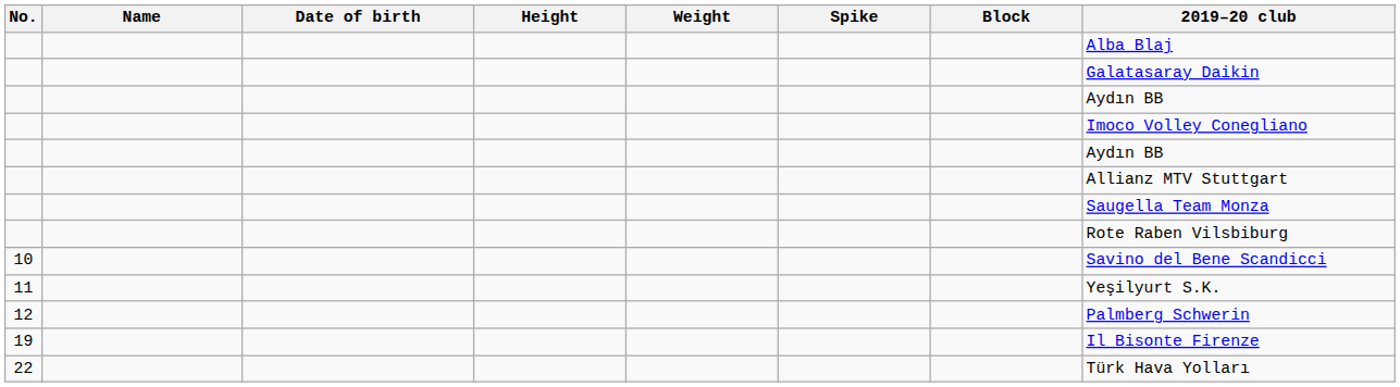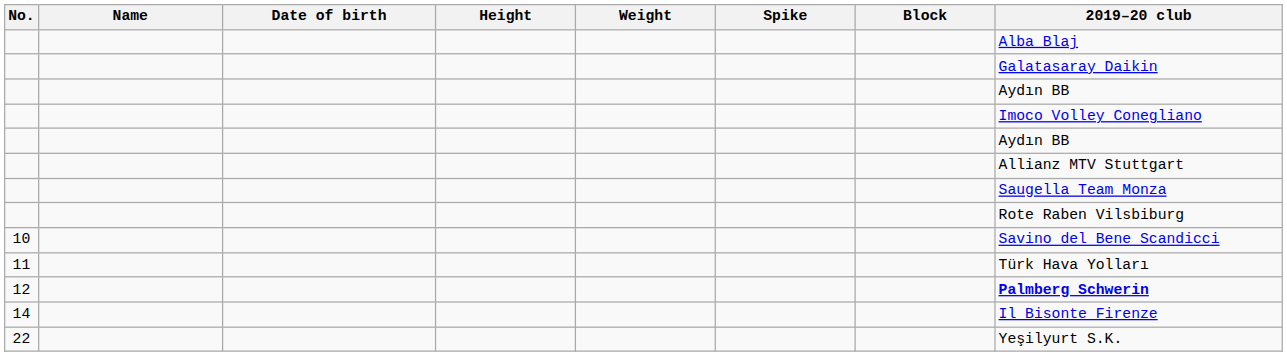11 | 2019–20 club: Yeşilyurt S.K. -> Türk Hava Yolları
12 | 2019–20 club: normal -> bold
+ row: 14 | Il Bisonte Firenze
- row: 19 | Il Bisonte Firenze
22 | 2019–20 club: Türk Hava Yolları -> Yeşilyurt S.K.
